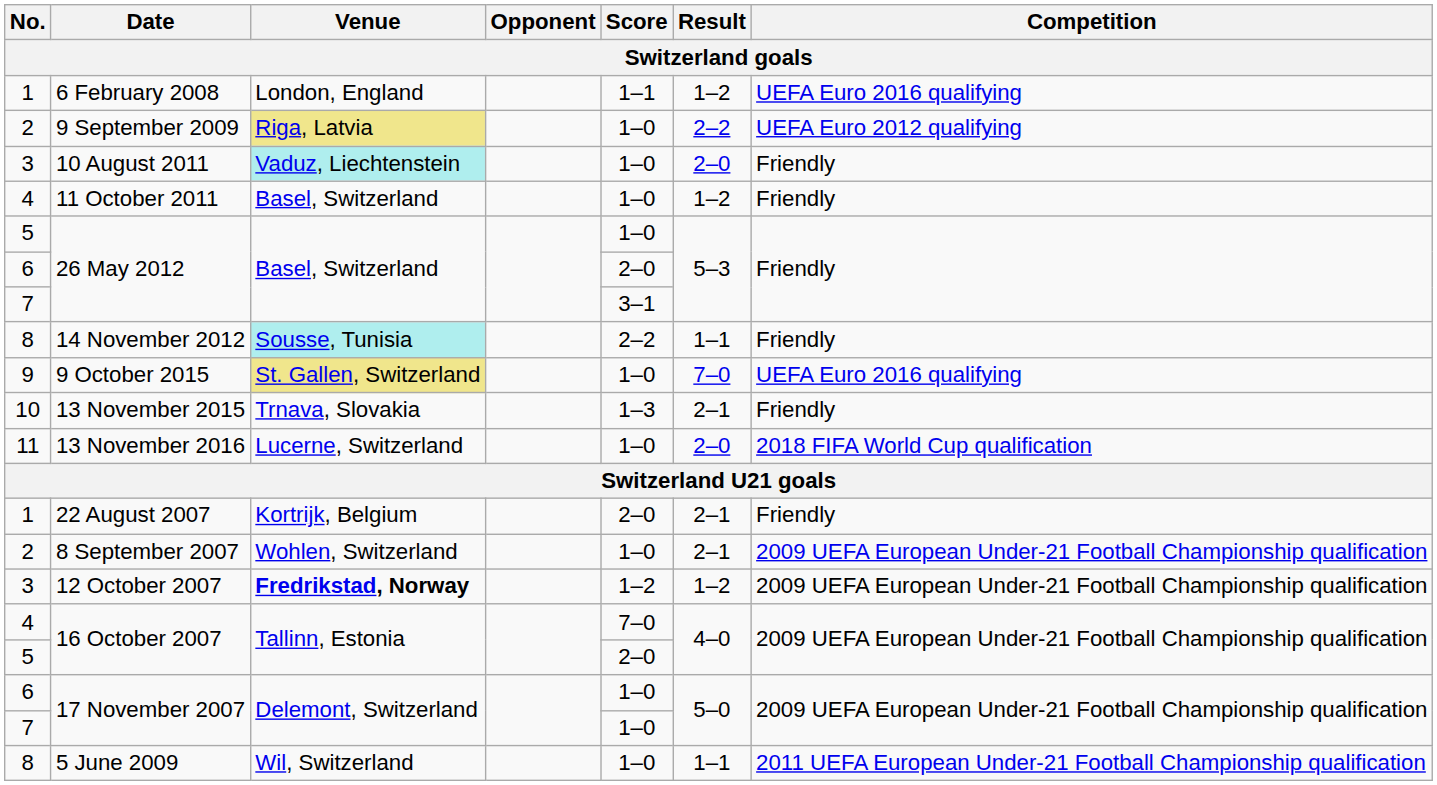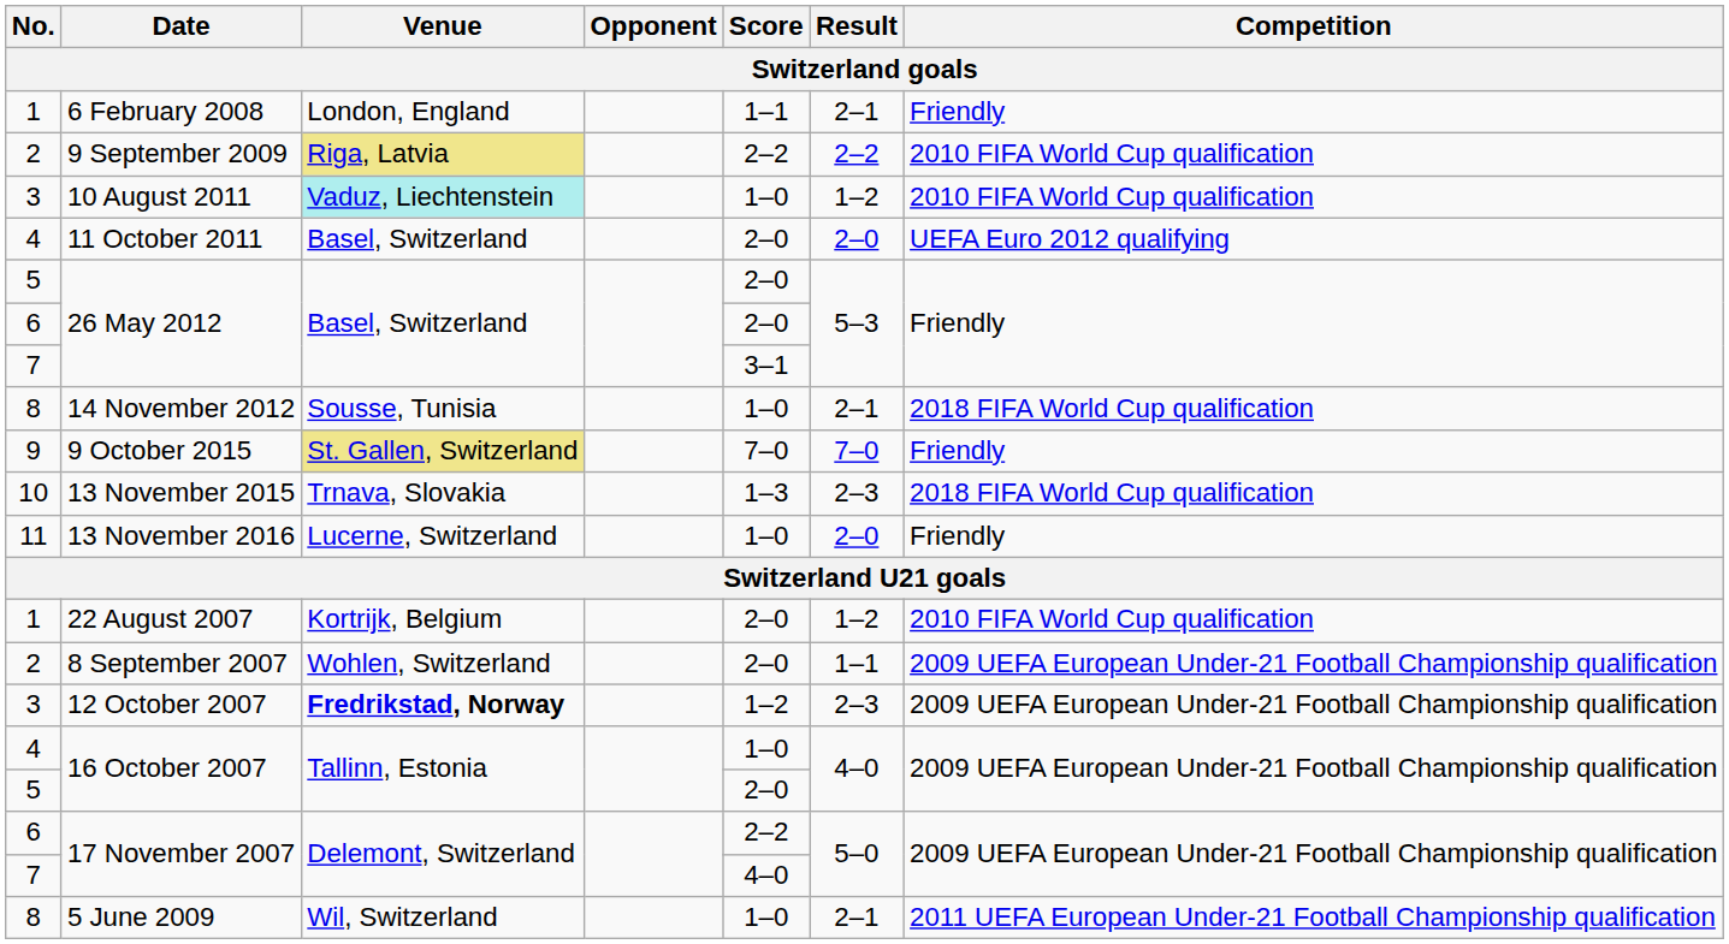6 February 2008 | Result: 1–2 -> 2–1
6 February 2008 | Competition: UEFA Euro 2016 qualifying -> Friendly
9 September 2009 | Score: 1–0 -> 2–2
9 September 2009 | Competition: UEFA Euro 2012 qualifying -> 2010 FIFA World Cup qualification
10 August 2011 | Result: 2–0 -> 1–2
10 August 2011 | Competition: Friendly -> 2010 FIFA World Cup qualification
11 October 2011 | Score: 1–0 -> 2–0
11 October 2011 | Result: 1–2 -> 2–0
11 October 2011 | Competition: Friendly -> UEFA Euro 2012 qualifying
5 / 26 May 2012 | Score: 1–0 -> 2–0
14 November 2012 | Venue: paleturquoise background -> no background
14 November 2012 | Score: 2–2 -> 1–0
14 November 2012 | Result: 1–1 -> 2–1
14 November 2012 | Competition: Friendly -> 2018 FIFA World Cup qualification
9 October 2015 | Score: 1–0 -> 7–0
9 October 2015 | Competition: UEFA Euro 2016 qualifying -> Friendly
13 November 2015 | Result: 2–1 -> 2–3
13 November 2015 | Competition: Friendly -> 2018 FIFA World Cup qualification
13 November 2016 | Competition: 2018 FIFA World Cup qualification -> Friendly
22 August 2007 | Result: 2–1 -> 1–2
22 August 2007 | Competition: Friendly -> 2010 FIFA World Cup qualification
8 September 2007 | Score: 1–0 -> 2–0
8 September 2007 | Result: 2–1 -> 1–1
12 October 2007 | Result: 1–2 -> 2–3
4 / 16 October 2007 | Score: 7–0 -> 1–0
6 / 17 November 2007 | Score: 1–0 -> 2–2
7 / 17 November 2007 | Score: 1–0 -> 4–0
5 June 2009 | Result: 1–1 -> 2–1
